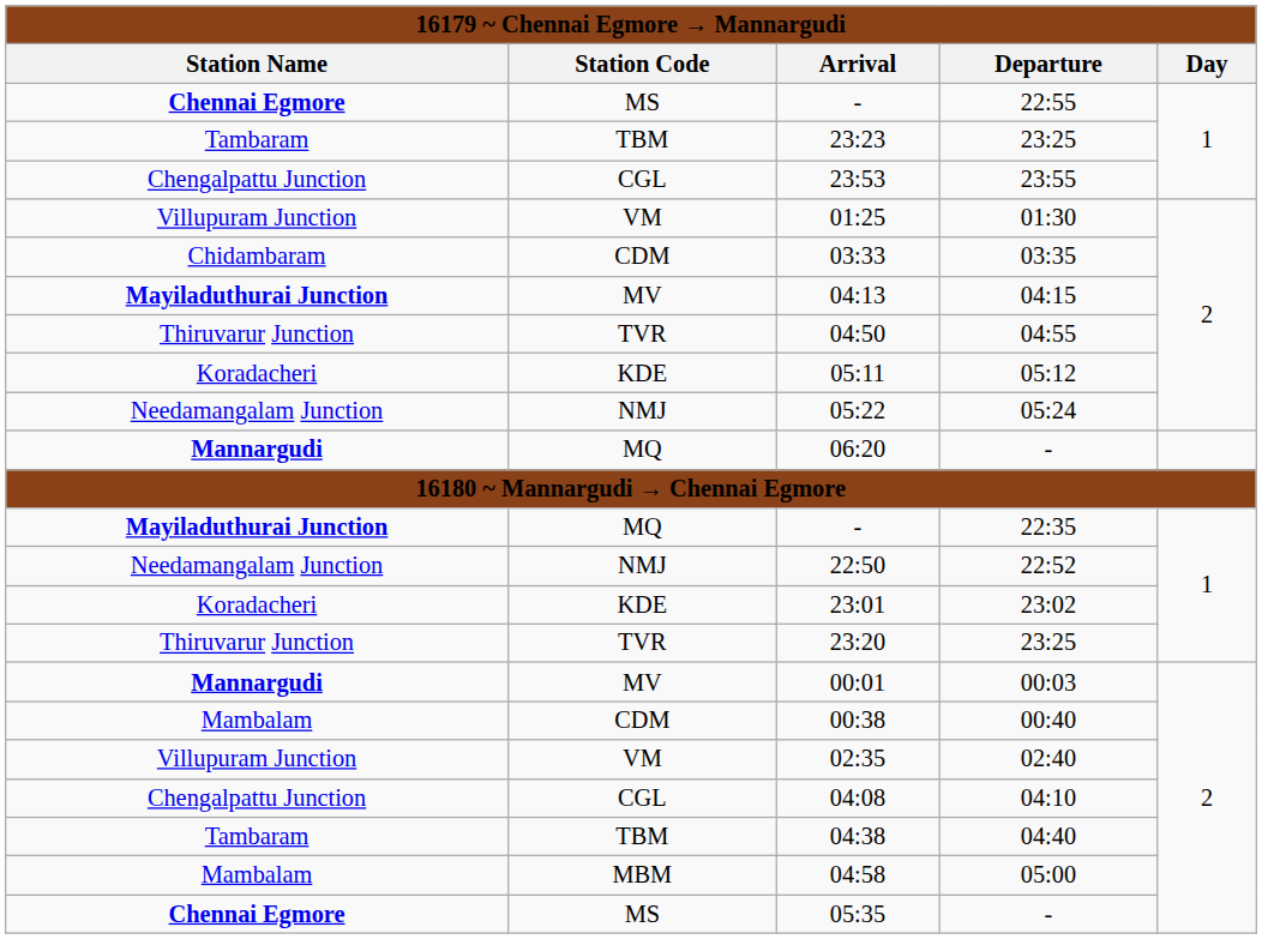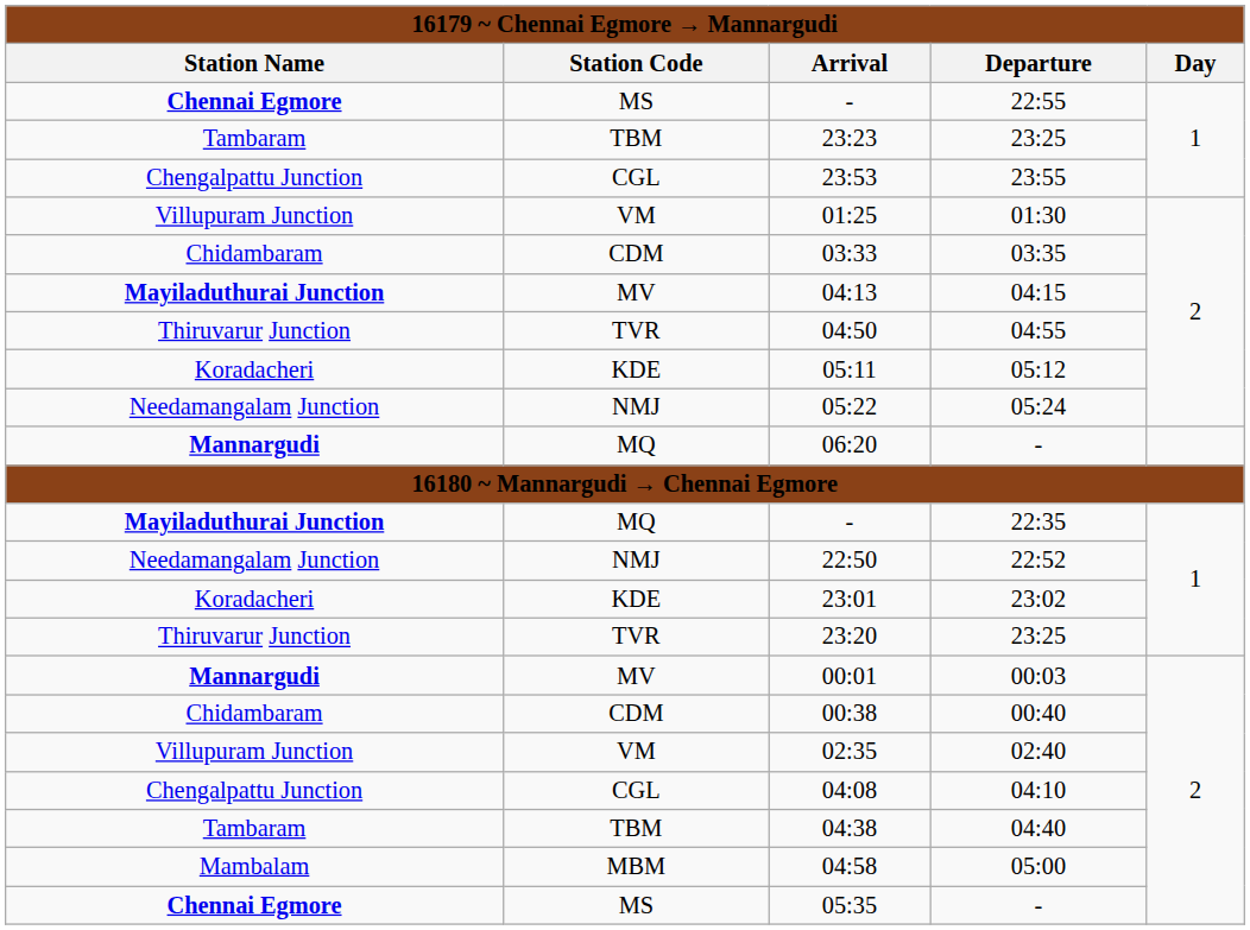00:38 | Station Name: Mambalam -> Chidambaram
